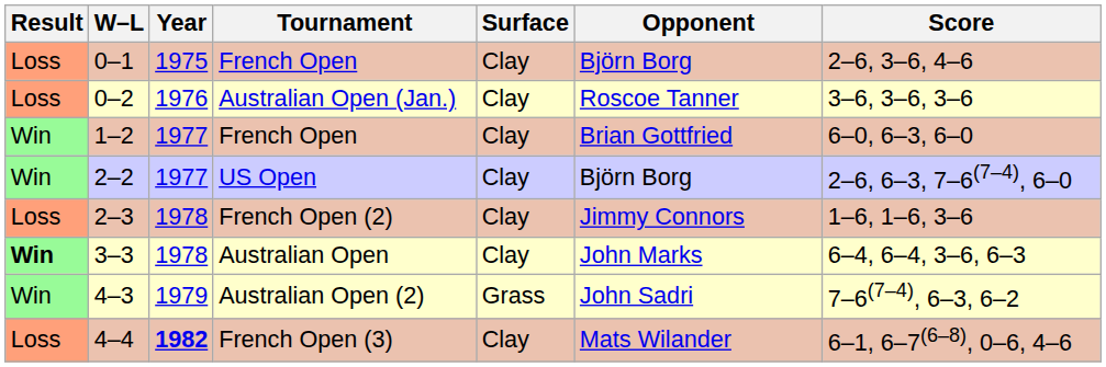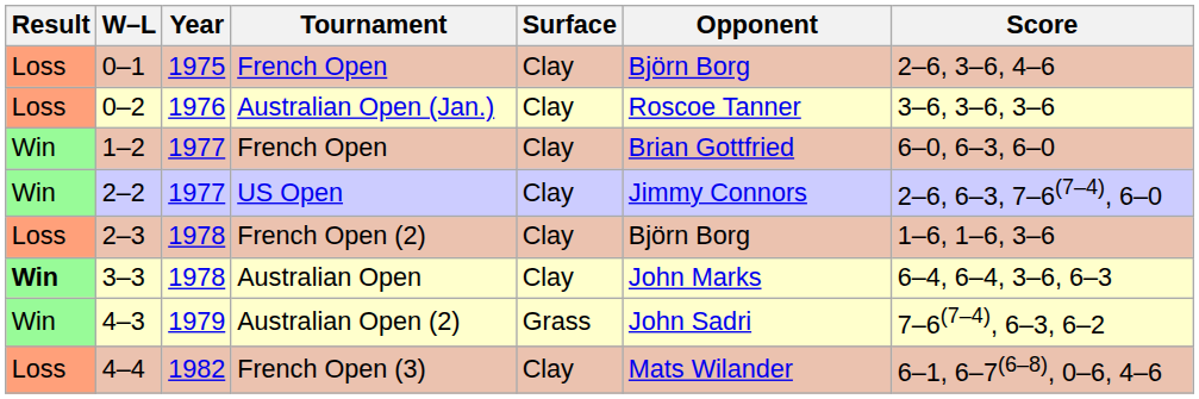2–2 | Opponent: Björn Borg -> Jimmy Connors
2–3 | Opponent: Jimmy Connors -> Björn Borg
4–4 | Year: bold -> normal
